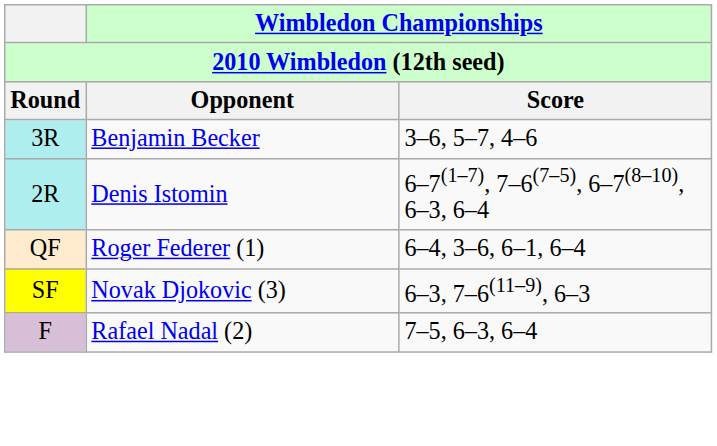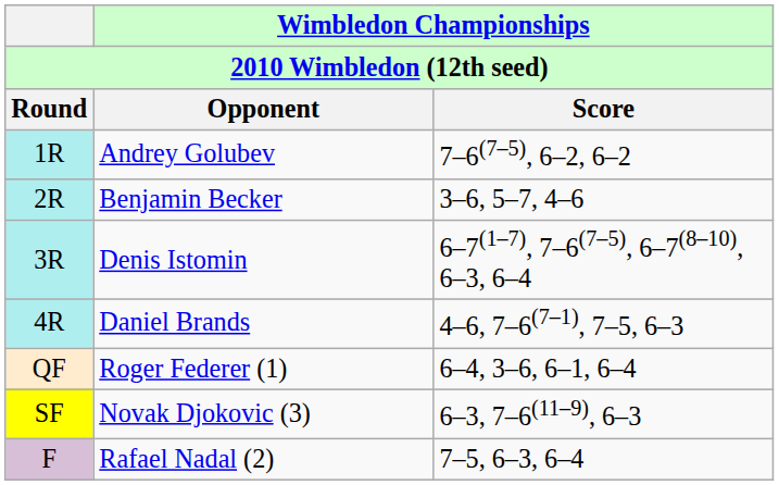+ row: 1R | Andrey Golubev | 7–6(7–5), 6–2, 6–2
Benjamin Becker | Round: 3R -> 2R
Denis Istomin | Round: 2R -> 3R
+ row: 4R | Daniel Brands | 4–6, 7–6(7–1), 7–5, 6–3
